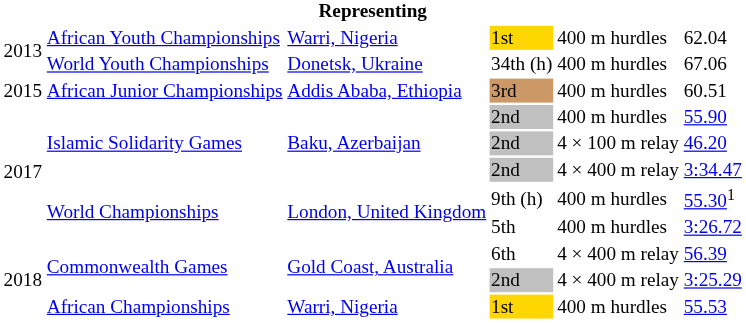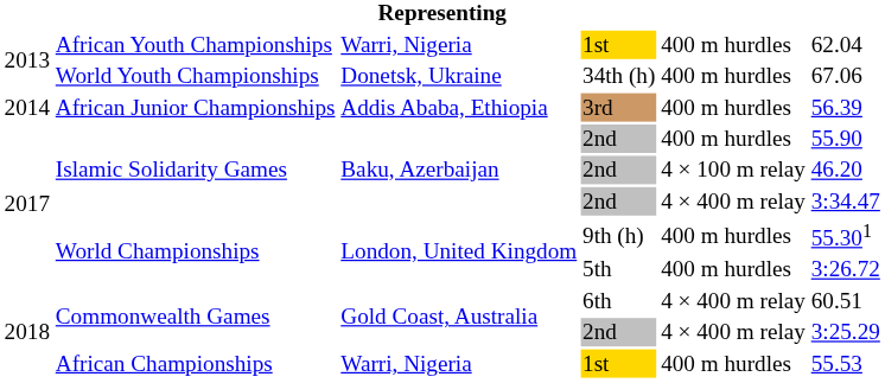African Junior Championships | column 1: 2015 -> 2014
African Junior Championships | column 6: 60.51 -> 56.39
Commonwealth Games / 6th | column 6: 56.39 -> 60.51
